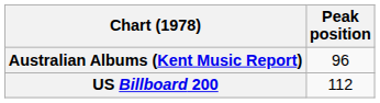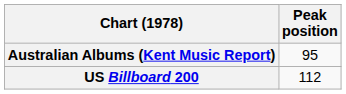Australian Albums (Kent Music Report) | Peak position: 96 -> 95
